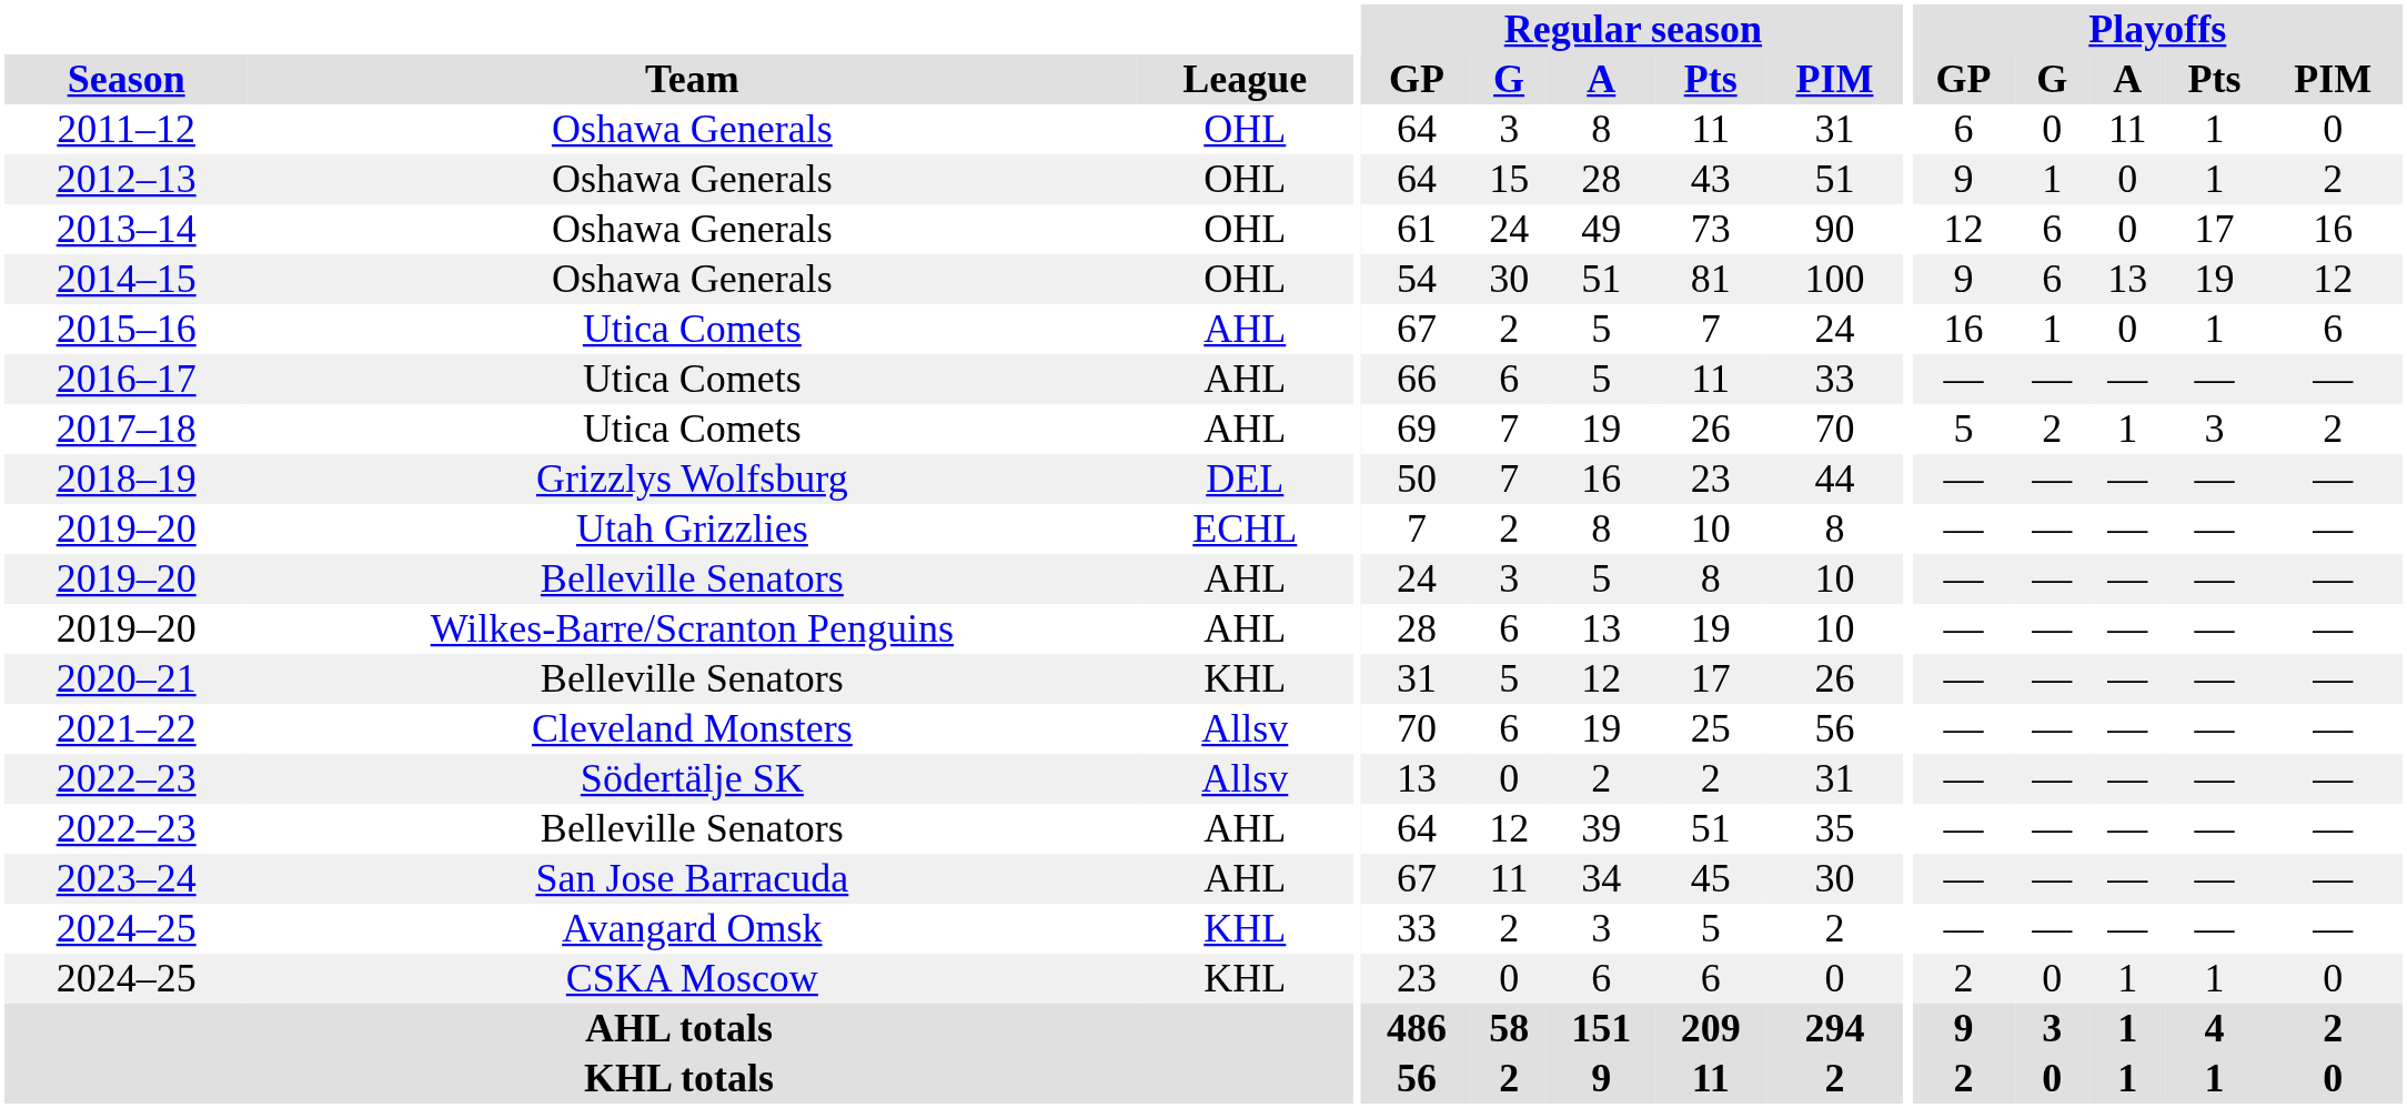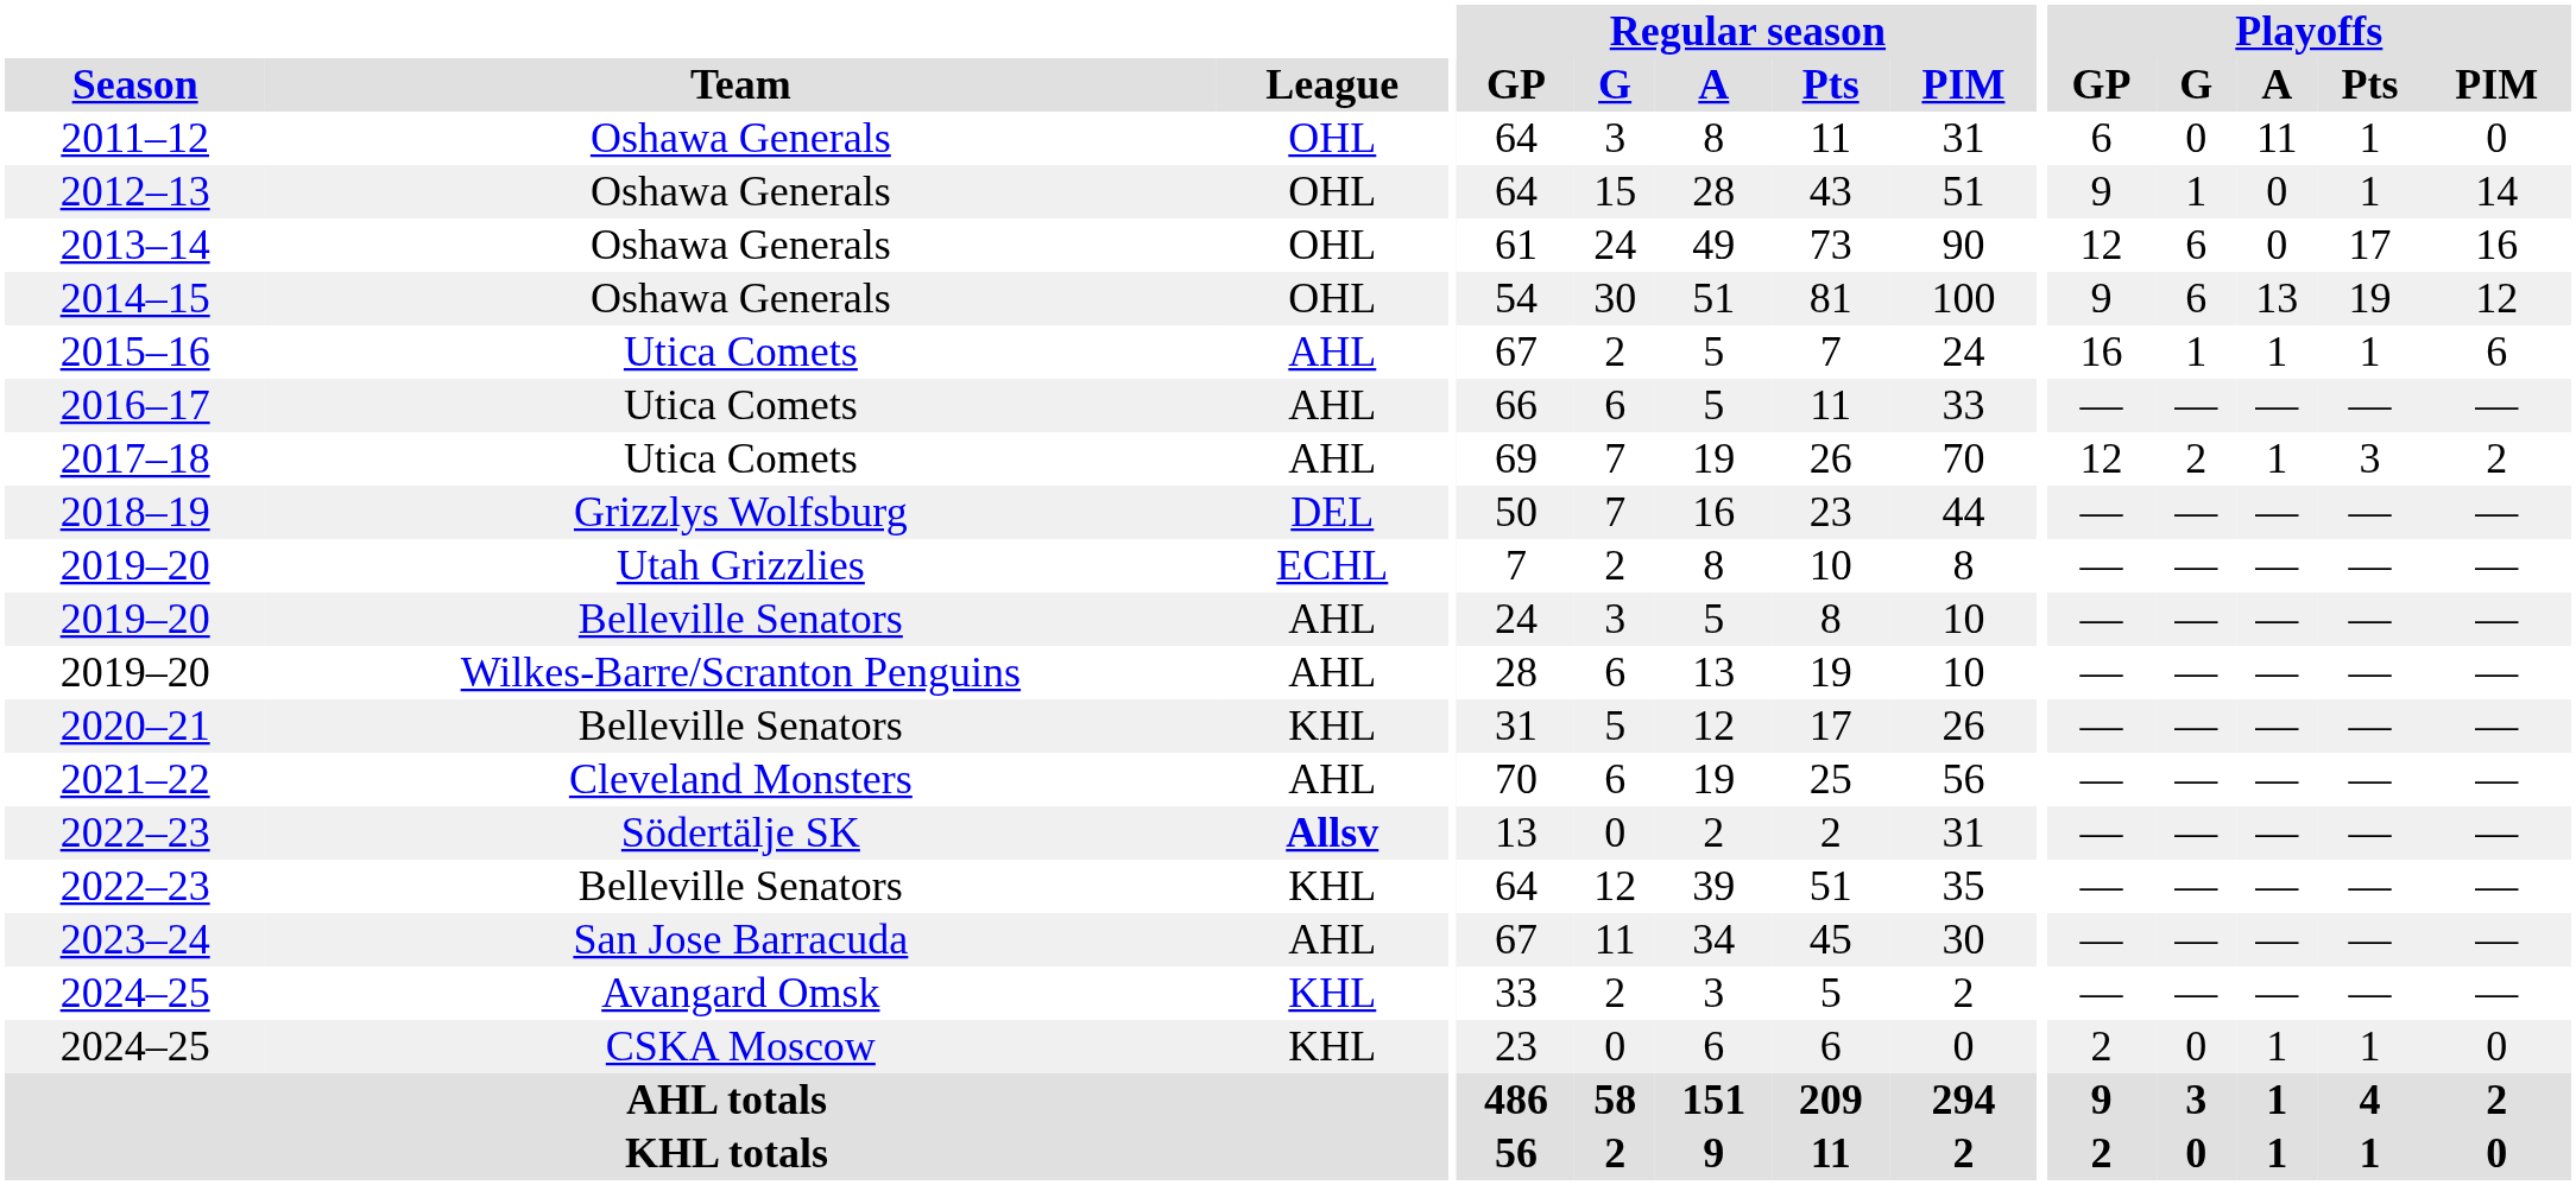2012–13 | Playoffs / PIM: 2 -> 14
2015–16 | Playoffs / A: 0 -> 1
2017–18 | Playoffs / GP: 5 -> 12
2021–22 | League: Allsv -> AHL
2022–23 / Södertälje SK | League: normal -> bold
2022–23 / Belleville Senators | League: AHL -> KHL
